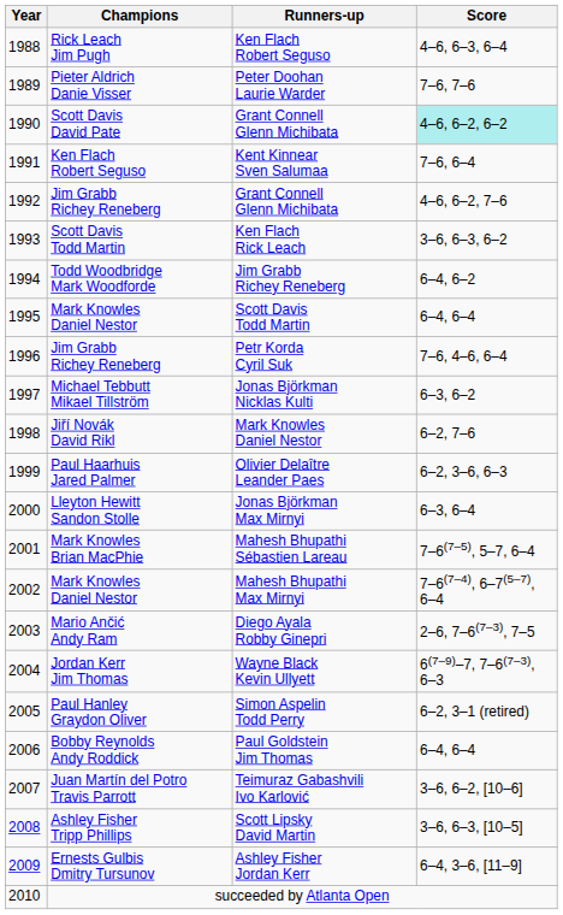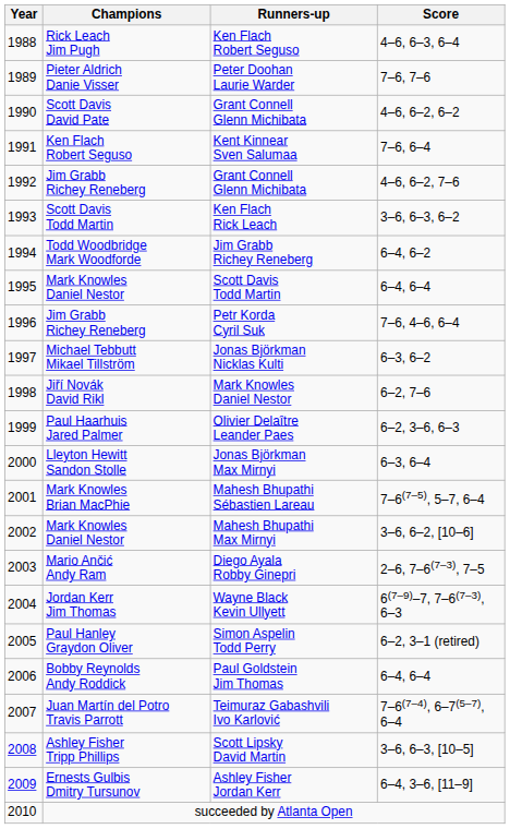Scott Davis David Pate / Grant Connell Glenn Michibata | Score: paleturquoise background -> no background
Mahesh Bhupathi Max Mirnyi | Score: 7–6(7–4), 6–7(5–7), 6–4 -> 3–6, 6–2, [10–6]
Teimuraz Gabashvili Ivo Karlović | Score: 3–6, 6–2, [10–6] -> 7–6(7–4), 6–7(5–7), 6–4
